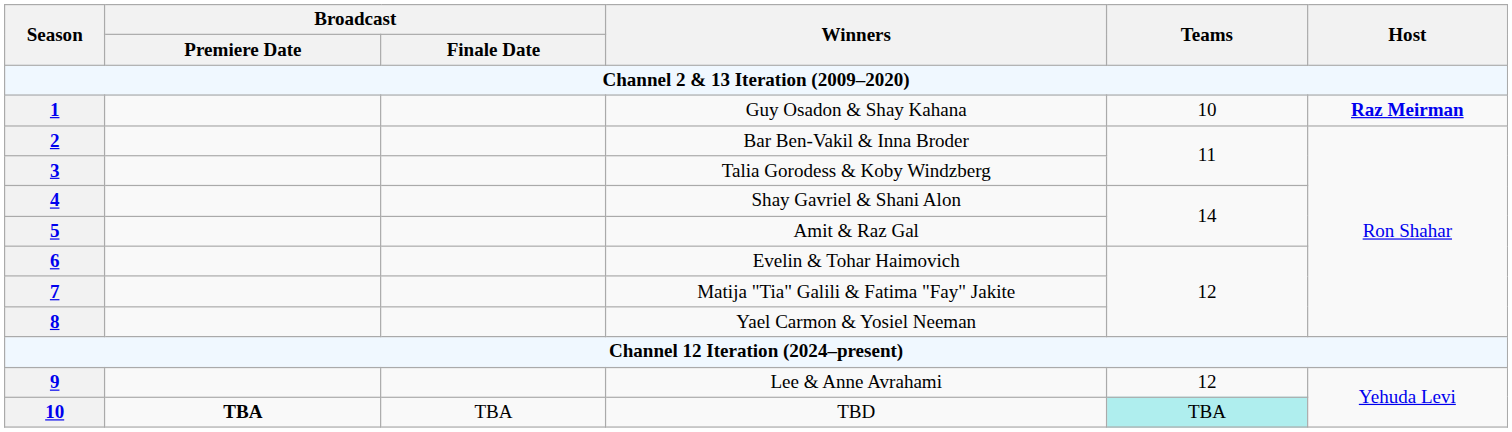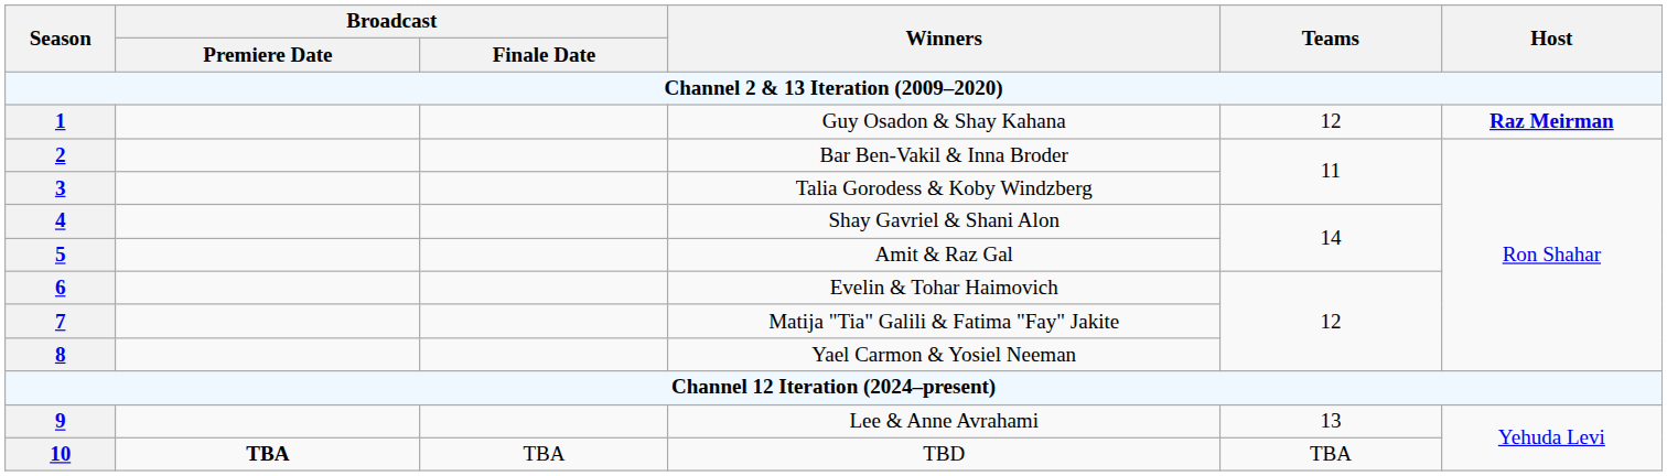Guy Osadon & Shay Kahana | Teams: 10 -> 12
Lee & Anne Avrahami | Teams: 12 -> 13
TBD | Teams: paleturquoise background -> no background
